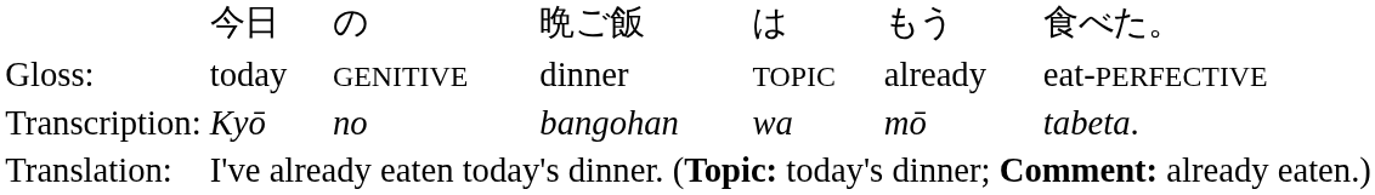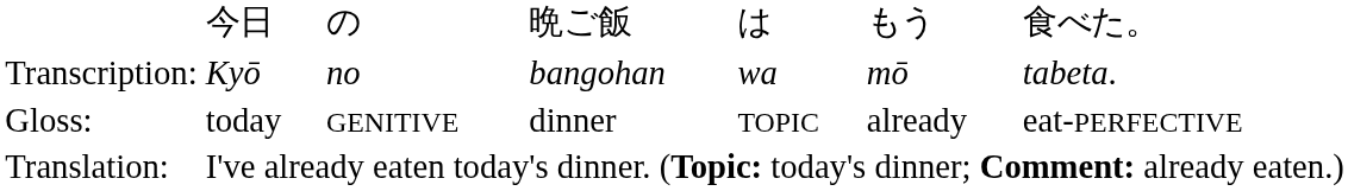rows swapped: Transcription: <-> Gloss:
